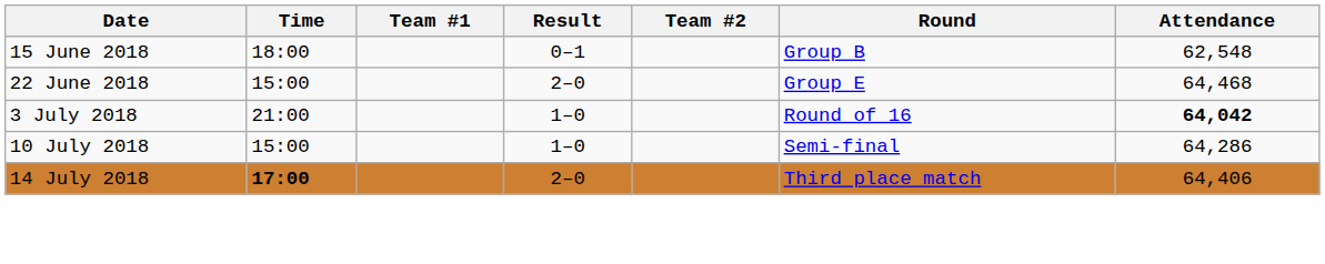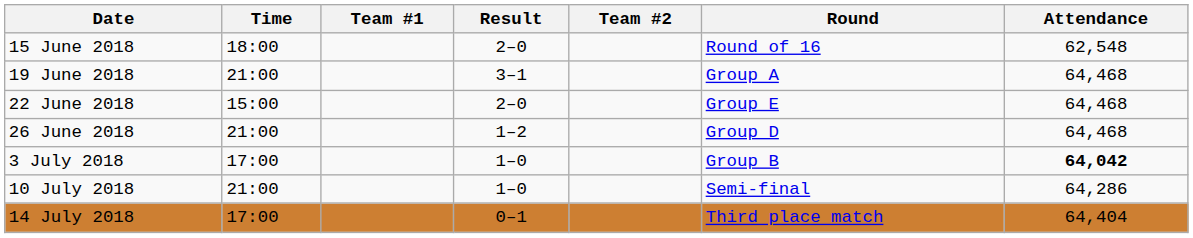15 June 2018 | Result: 0–1 -> 2–0
15 June 2018 | Round: Group B -> Round of 16
+ row: 19 June 2018 | 21:00 | 3–1 | Group A | 64,468
+ row: 26 June 2018 | 21:00 | 1–2 | Group D | 64,468
3 July 2018 | Time: 21:00 -> 17:00
3 July 2018 | Round: Round of 16 -> Group B
10 July 2018 | Time: 15:00 -> 21:00
14 July 2018 | Time: bold -> normal
14 July 2018 | Result: 2–0 -> 0–1
14 July 2018 | Attendance: 64,406 -> 64,404
